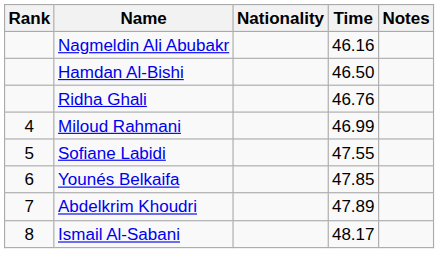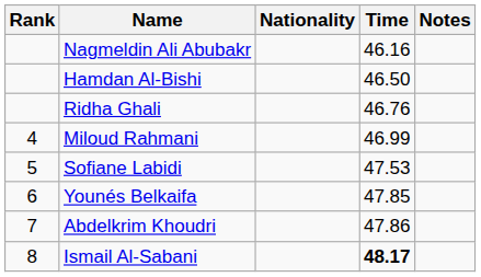Sofiane Labidi | Time: 47.55 -> 47.53
Abdelkrim Khoudri | Time: 47.89 -> 47.86
Ismail Al-Sabani | Time: normal -> bold
